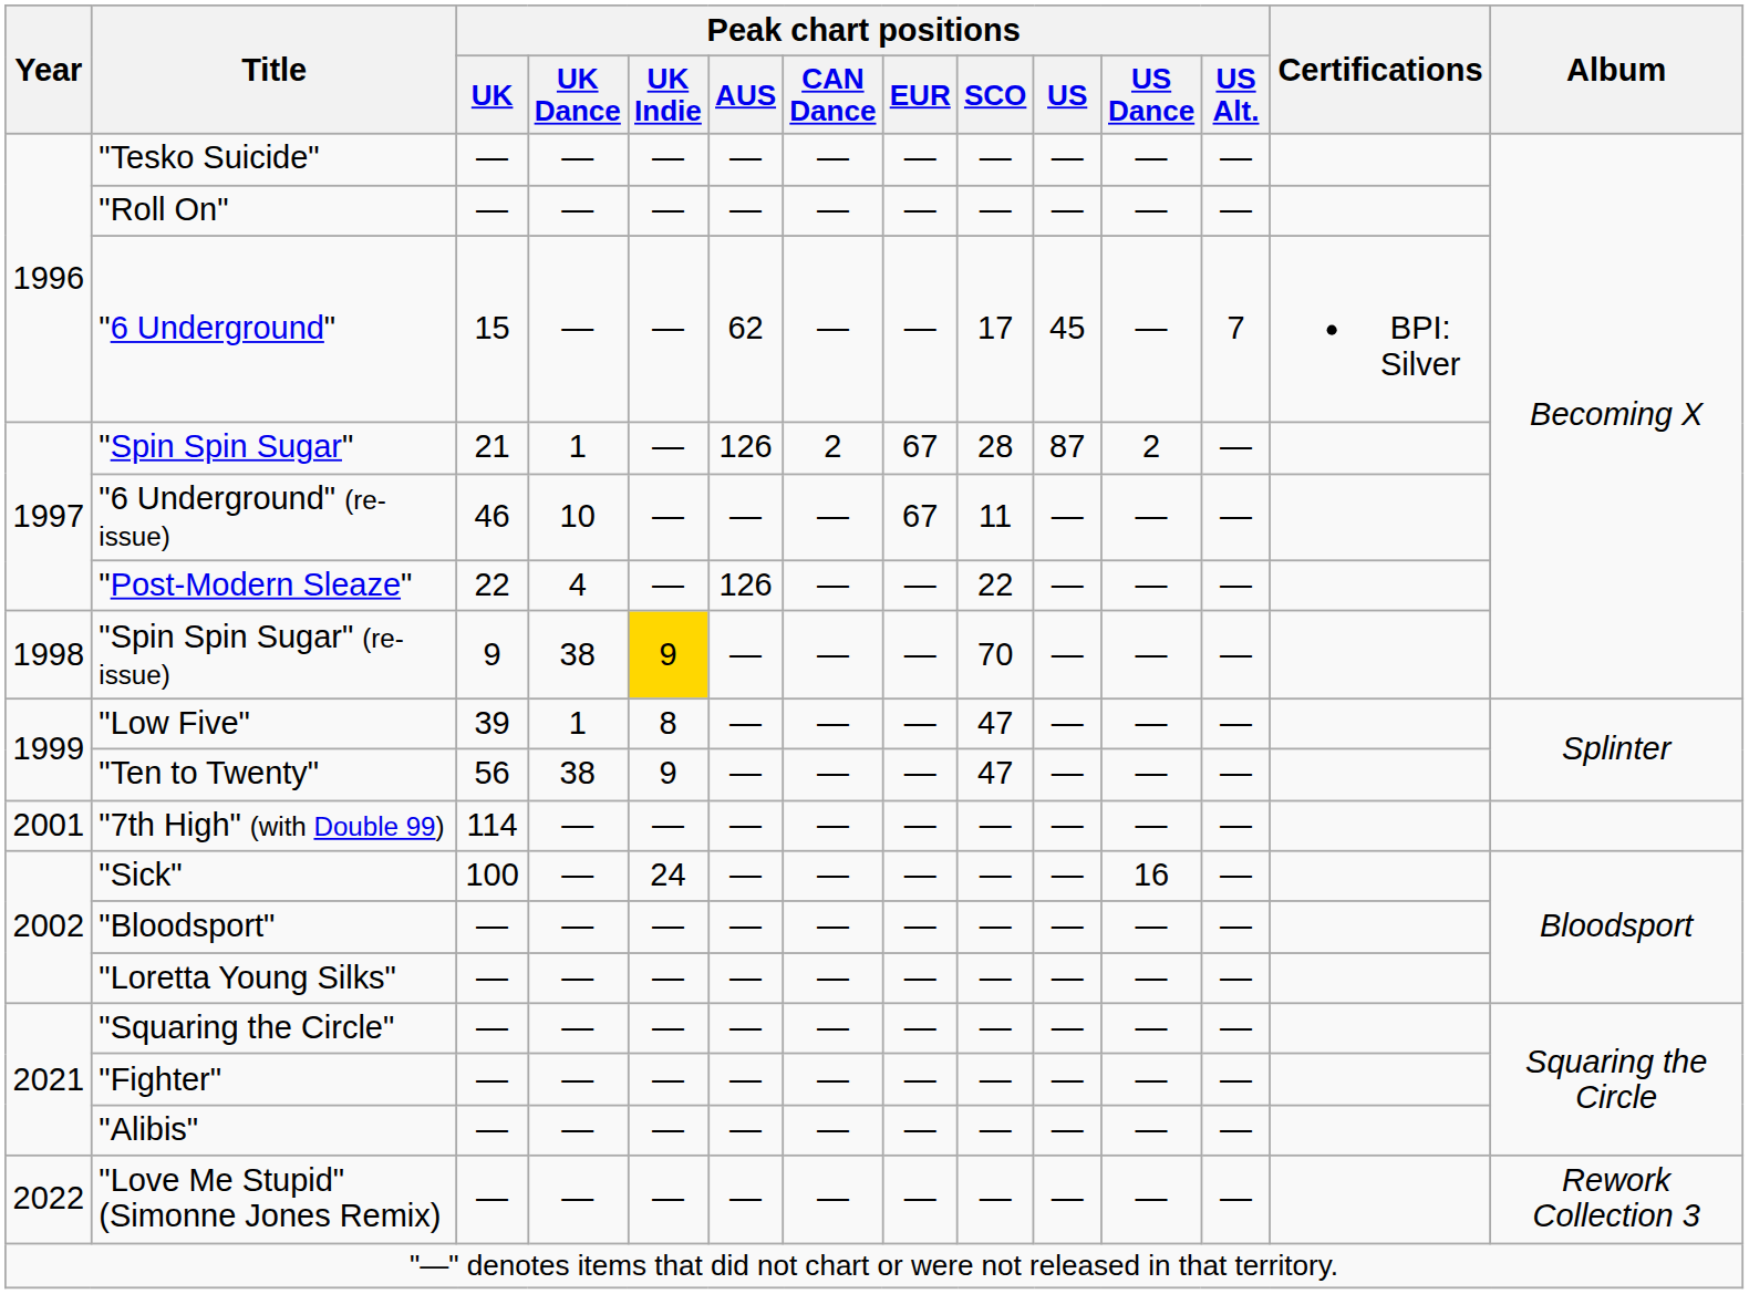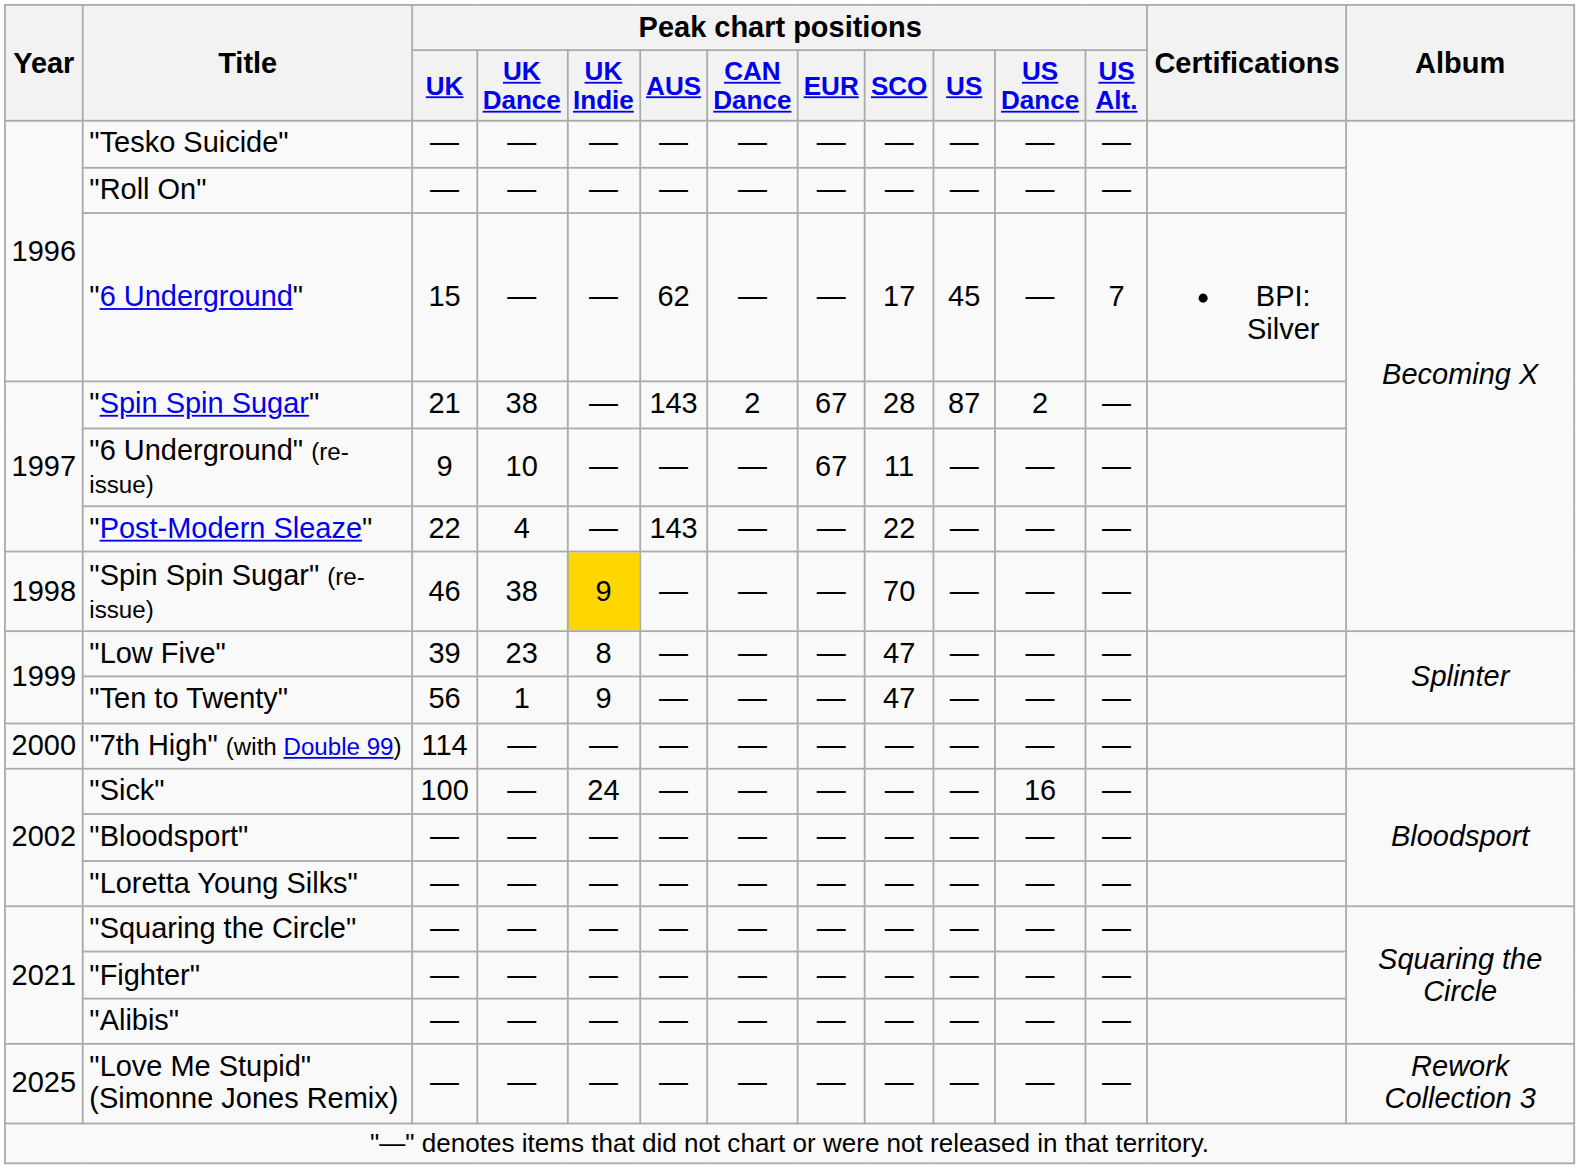"Spin Spin Sugar" | Peak chart positions / UK Dance: 1 -> 38
"Spin Spin Sugar" | Peak chart positions / AUS: 126 -> 143
"6 Underground" (re-issue) | Peak chart positions / UK: 46 -> 9
"Post-Modern Sleaze" | Peak chart positions / AUS: 126 -> 143
"Spin Spin Sugar" (re-issue) | Peak chart positions / UK: 9 -> 46
"Low Five" | Peak chart positions / UK Dance: 1 -> 23
"Ten to Twenty" | Peak chart positions / UK Dance: 38 -> 1
"7th High" (with Double 99) | Year: 2001 -> 2000
"Love Me Stupid" (Simonne Jones Remix) | Year: 2022 -> 2025
